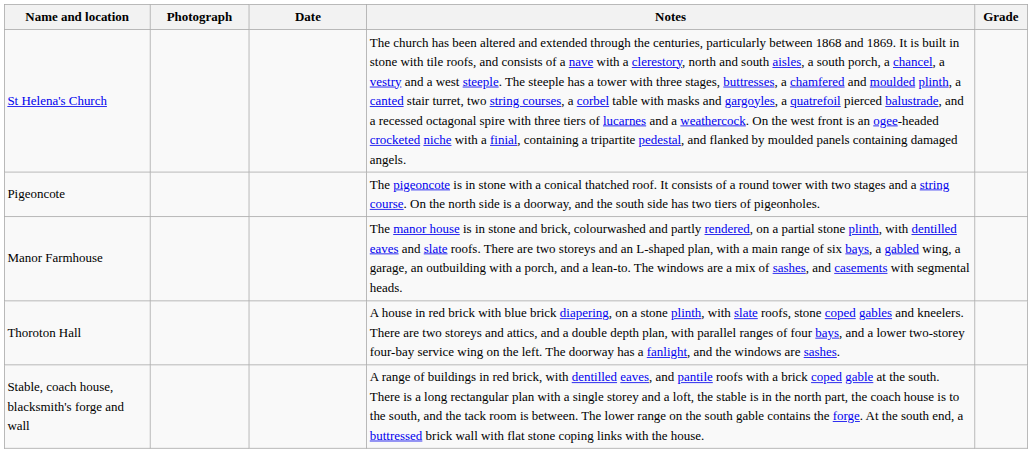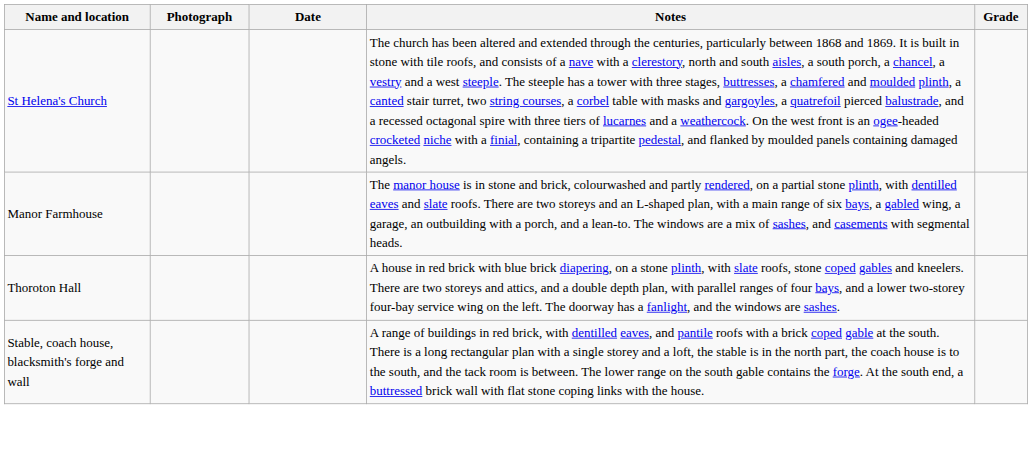- row: Pigeoncote | The pigeoncote is in stone with a conical thatched roof. It consists of a round tower with two stages and a string course. On the north side is a doorway, and the south side has two tiers of pigeonholes.
